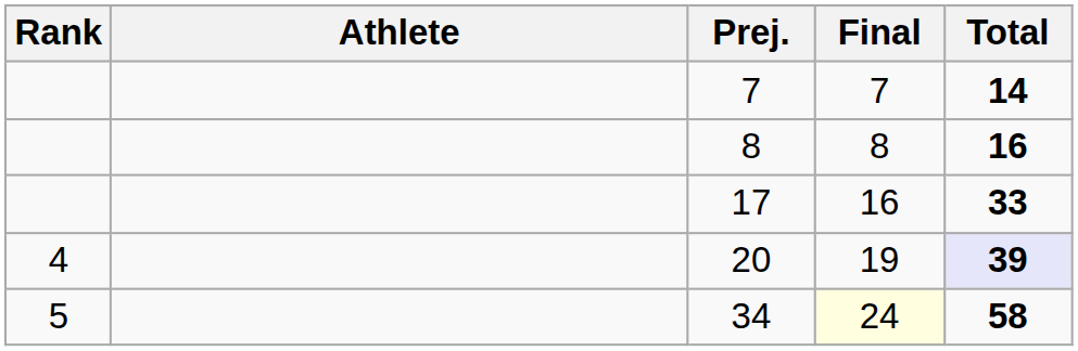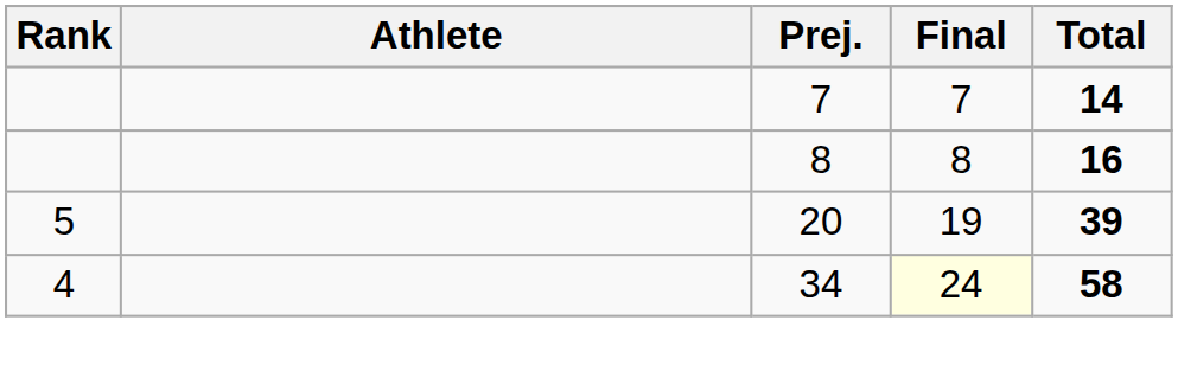- row: 17 | 16 | 33
20 | Rank: 4 -> 5
20 | Total: lavender background -> no background
34 | Rank: 5 -> 4
